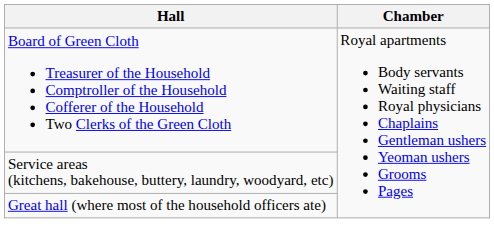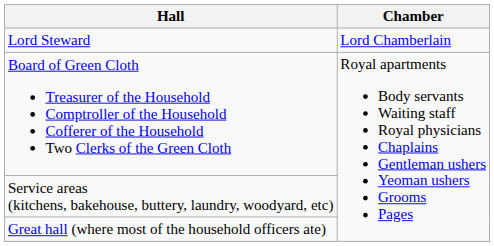+ row: Lord Steward | Lord Chamberlain
